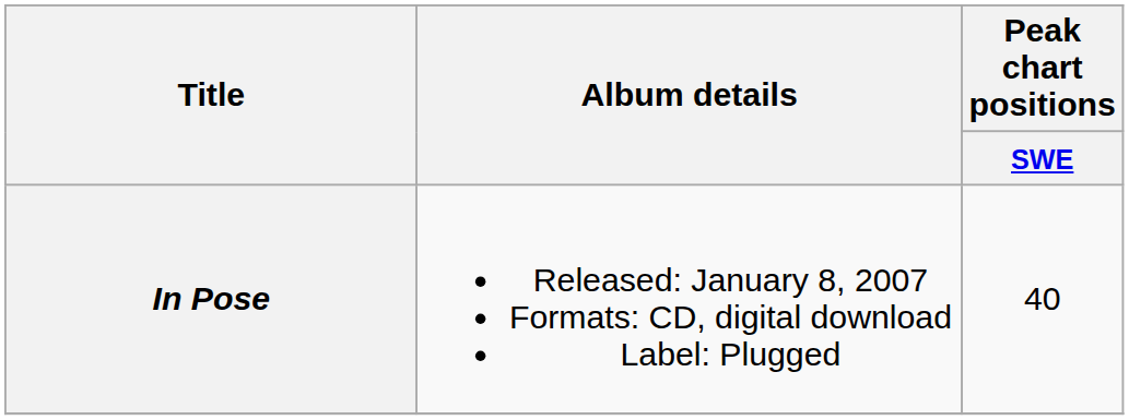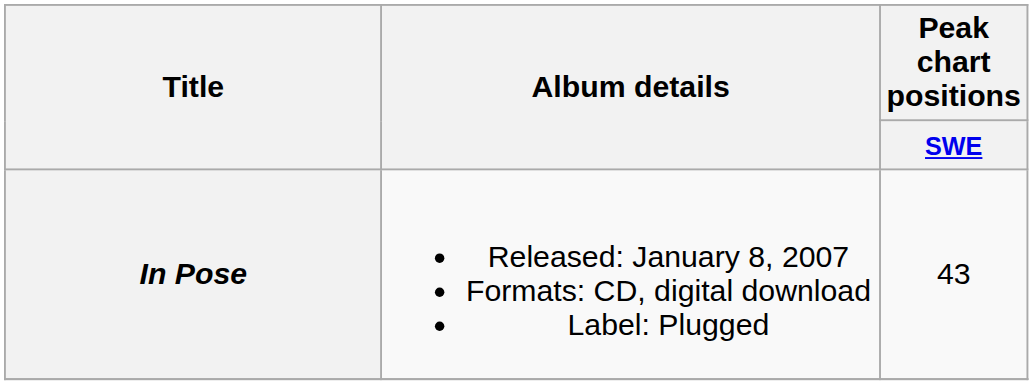In Pose | Peak chart positions / SWE: 40 -> 43
